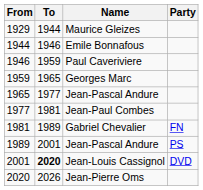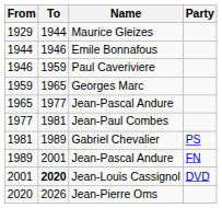Gabriel Chevalier | Party: FN -> PS
1989 / Jean-Pascal Andure | Party: PS -> FN
